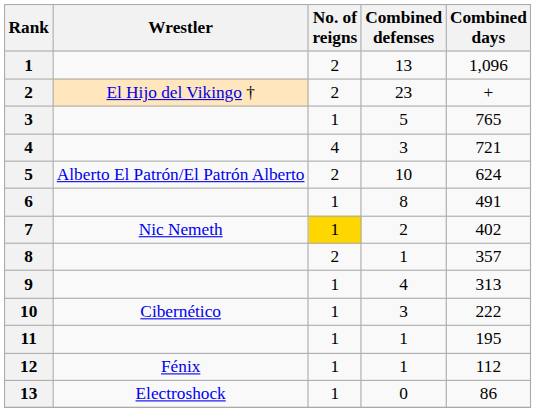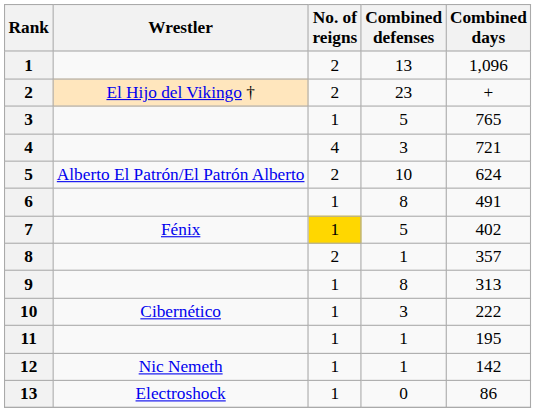7 | Wrestler: Nic Nemeth -> Fénix
7 | Combined defenses: 2 -> 5
9 | Combined defenses: 4 -> 8
12 | Wrestler: Fénix -> Nic Nemeth
12 | Combined days: 112 -> 142
